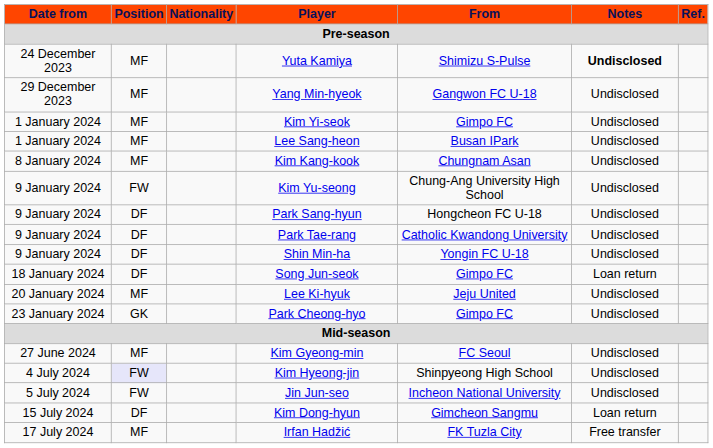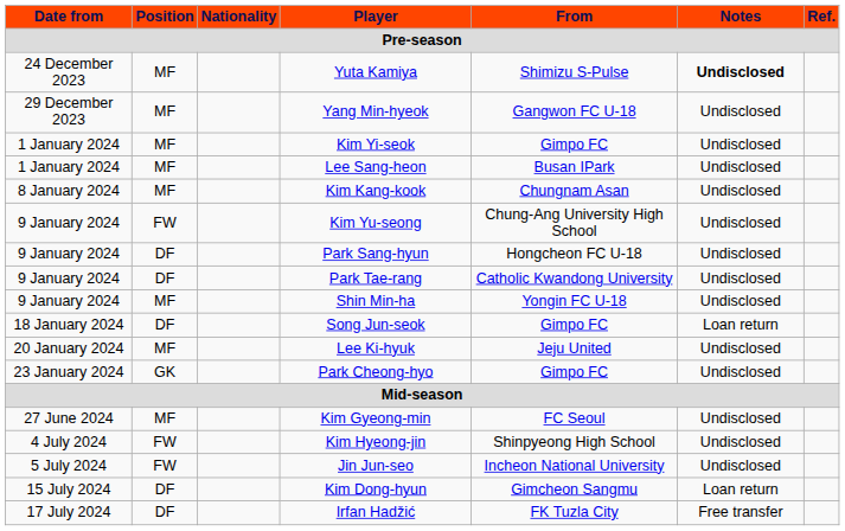Shin Min-ha | Position: DF -> MF
Kim Hyeong-jin | Position: lavender background -> no background
Irfan Hadžić | Position: MF -> DF
